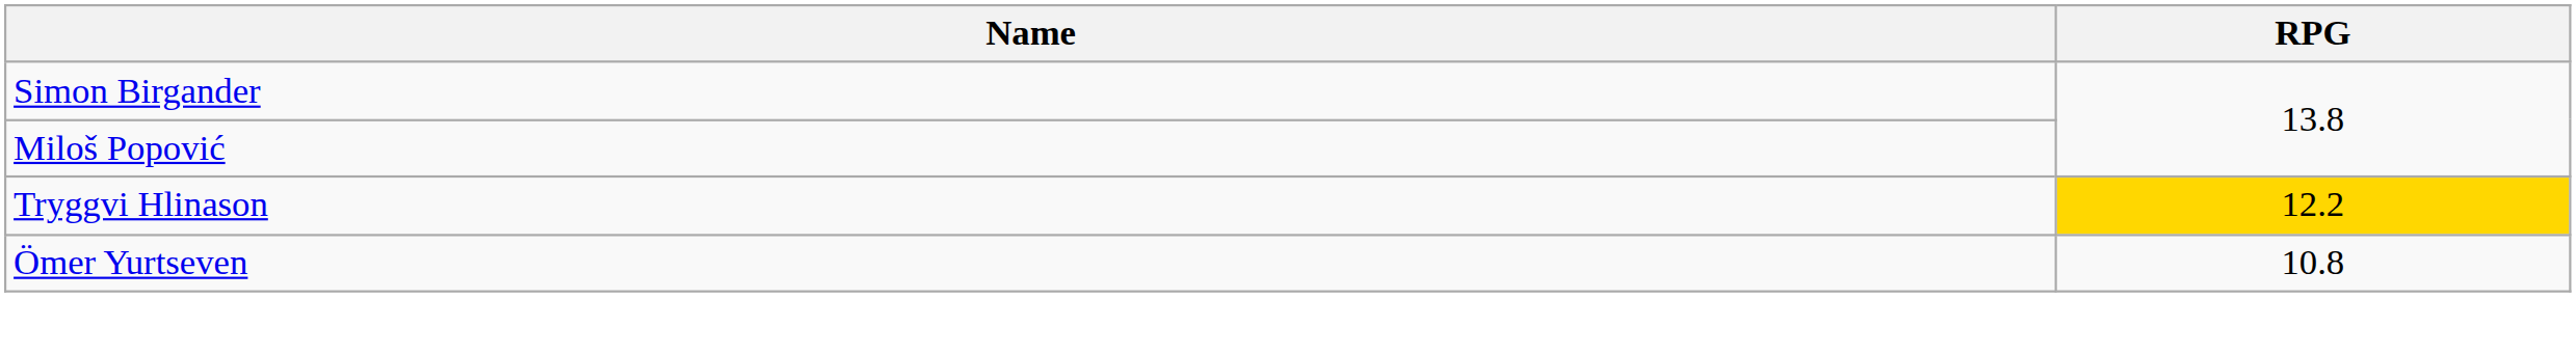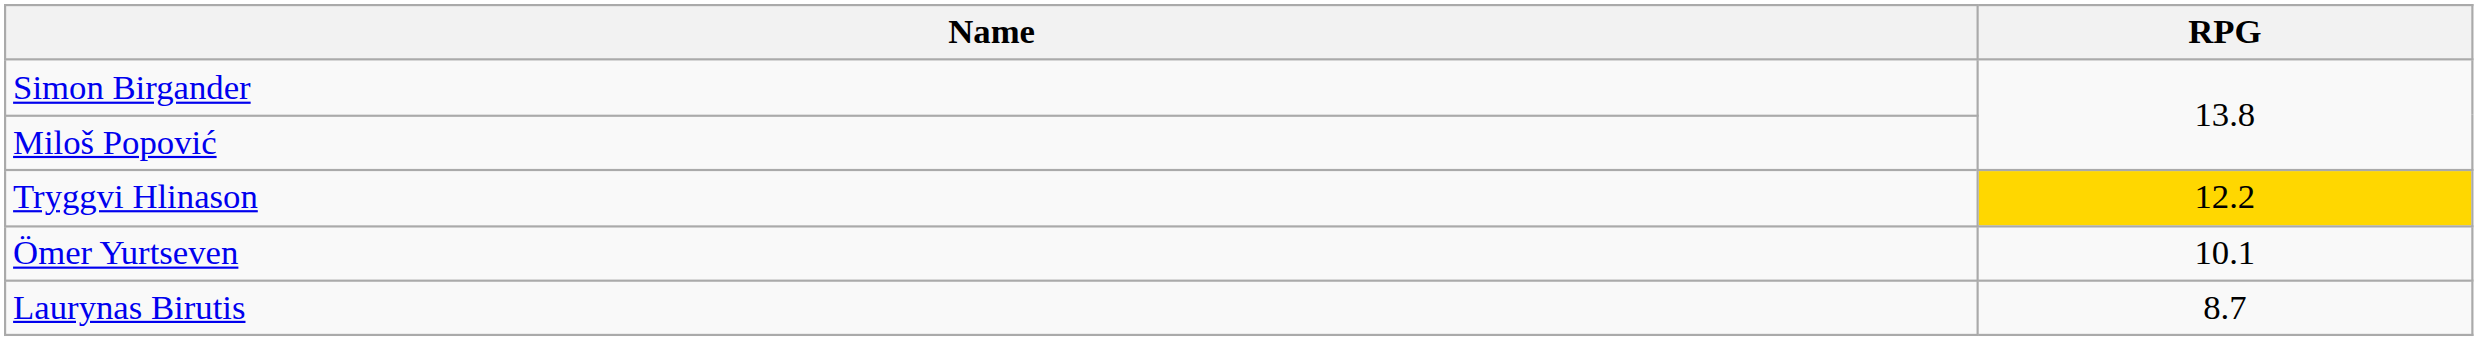Ömer Yurtseven | RPG: 10.8 -> 10.1
+ row: Laurynas Birutis | 8.7
